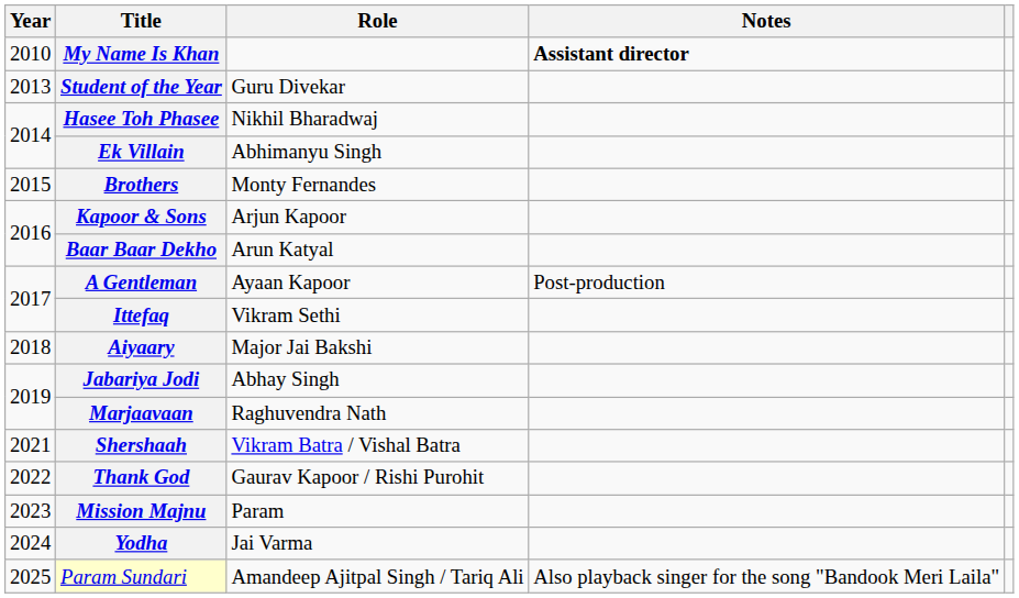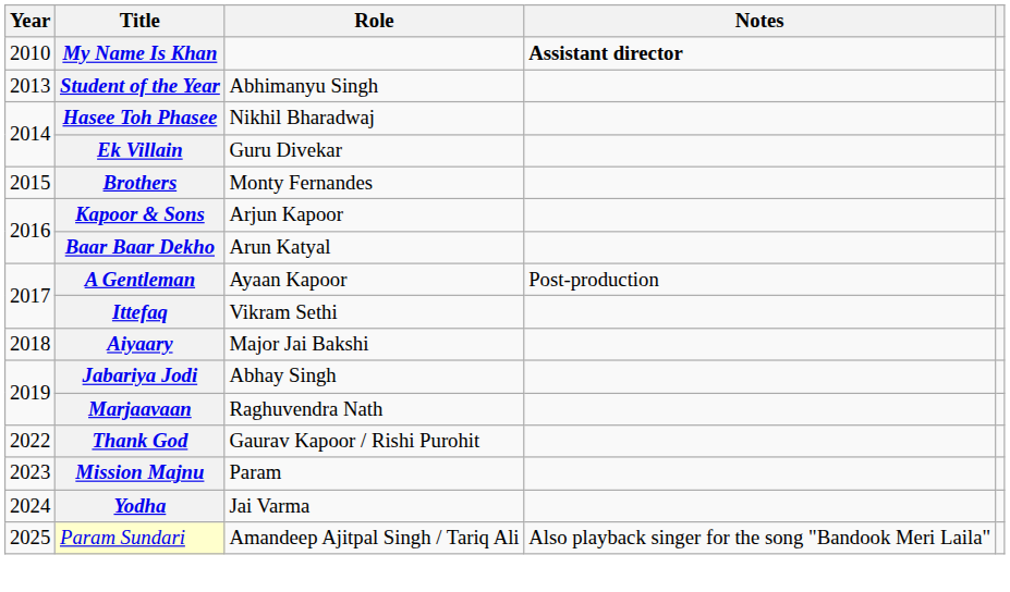Student of the Year | Role: Guru Divekar -> Abhimanyu Singh
Ek Villain | Role: Abhimanyu Singh -> Guru Divekar
- row: 2021 | Shershaah | Vikram Batra / Vishal Batra
